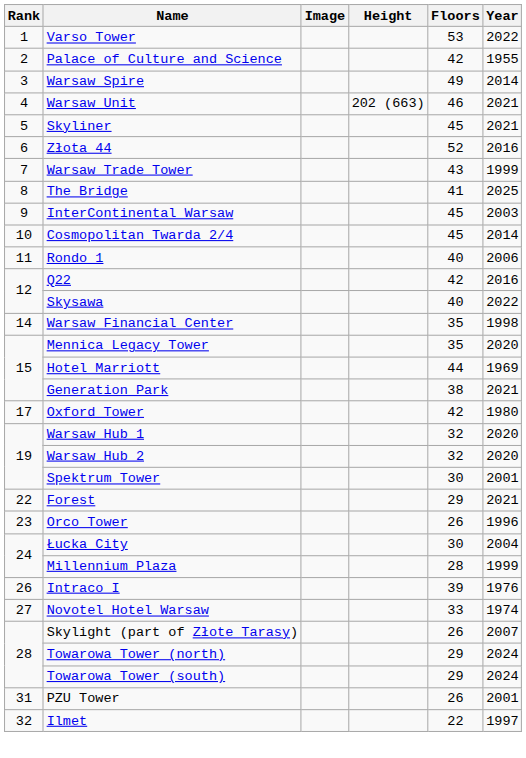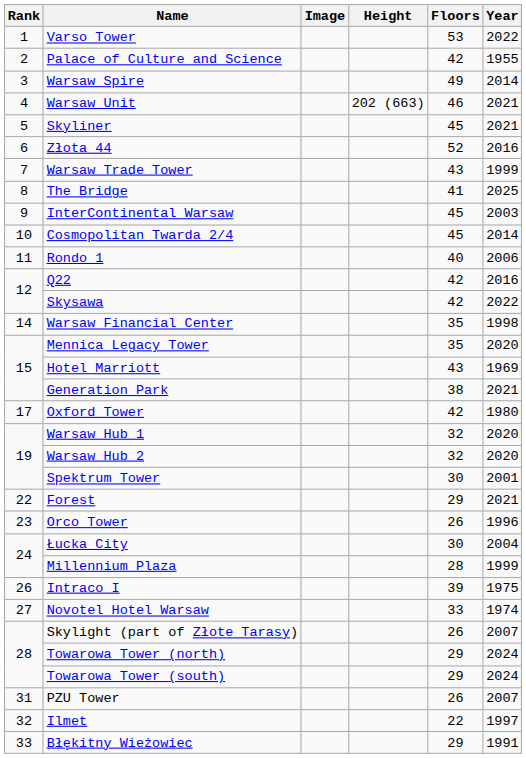Skysawa | Floors: 40 -> 42
Hotel Marriott | Floors: 44 -> 43
Intraco I | Year: 1976 -> 1975
PZU Tower | Year: 2001 -> 2007
+ row: 33 | Błękitny Wieżowiec | 29 | 1991
